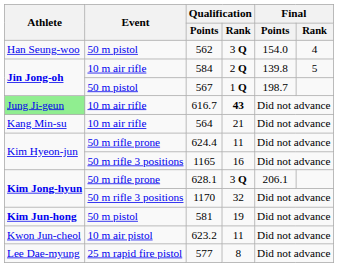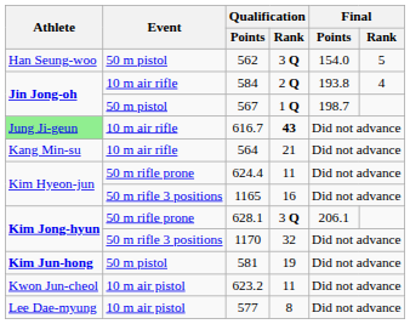562 | Final / Rank: 4 -> 5
584 | Final / Points: 139.8 -> 193.8
584 | Final / Rank: 5 -> 4
577 | Event: 25 m rapid fire pistol -> 10 m air pistol
